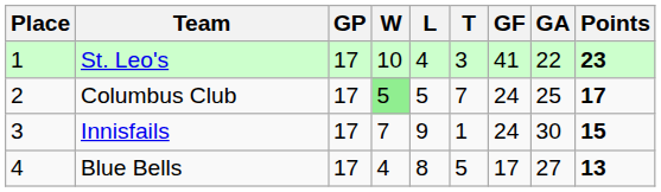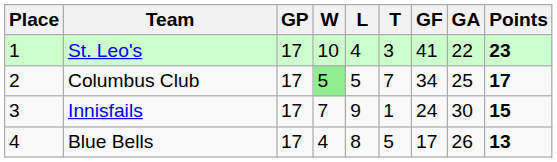Columbus Club | GF: 24 -> 34
Blue Bells | GA: 27 -> 26
